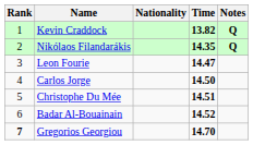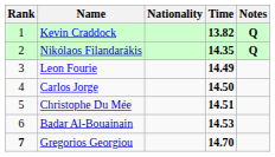Leon Fourie | Time: 14.47 -> 14.49
Badar Al-Bouainain | Time: 14.52 -> 14.53
